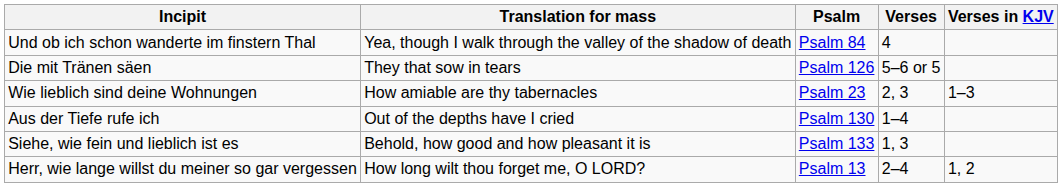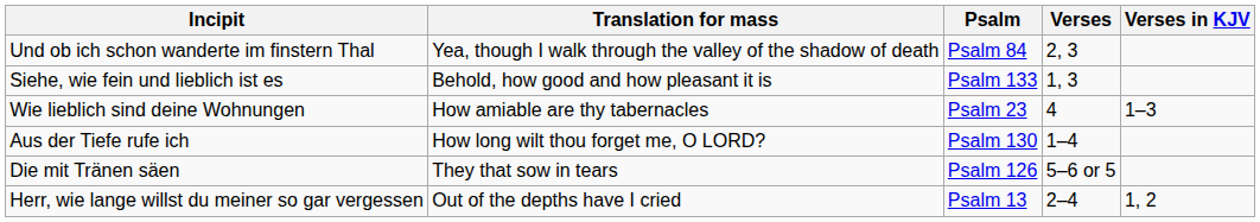Und ob ich schon wanderte im finstern Thal | Verses: 4 -> 2, 3
rows swapped: Siehe, wie fein und lieblich ist es <-> Die mit Tränen säen
Wie lieblich sind deine Wohnungen | Verses: 2, 3 -> 4
Aus der Tiefe rufe ich | Translation for mass: Out of the depths have I cried -> How long wilt thou forget me, O LORD?
Herr, wie lange willst du meiner so gar vergessen | Translation for mass: How long wilt thou forget me, O LORD? -> Out of the depths have I cried
